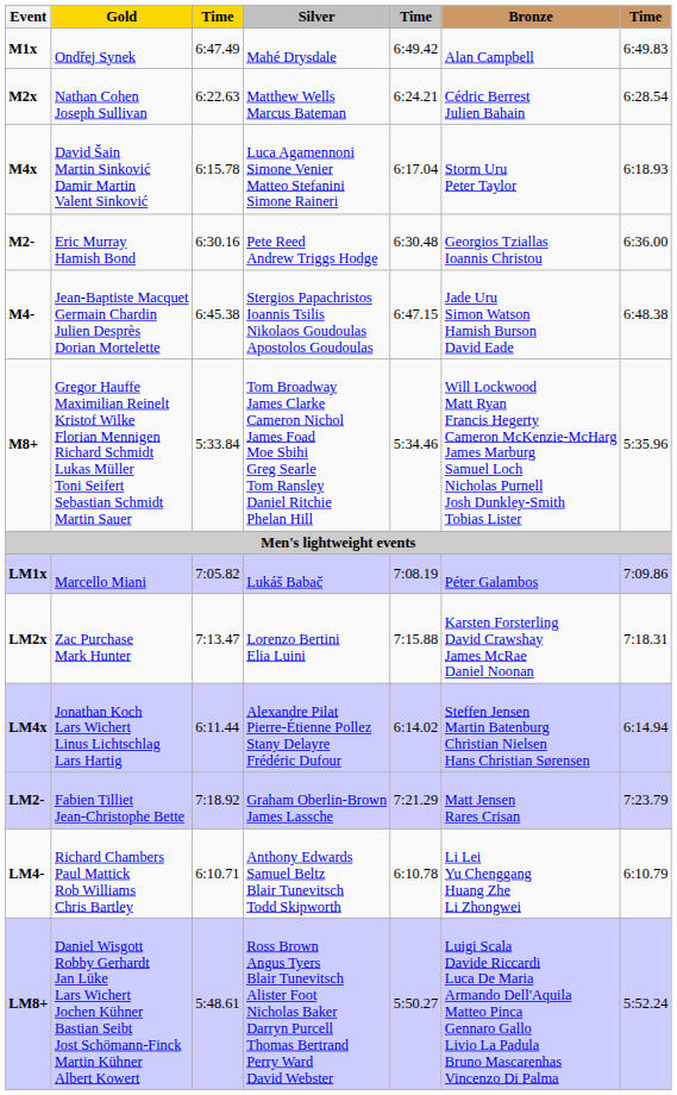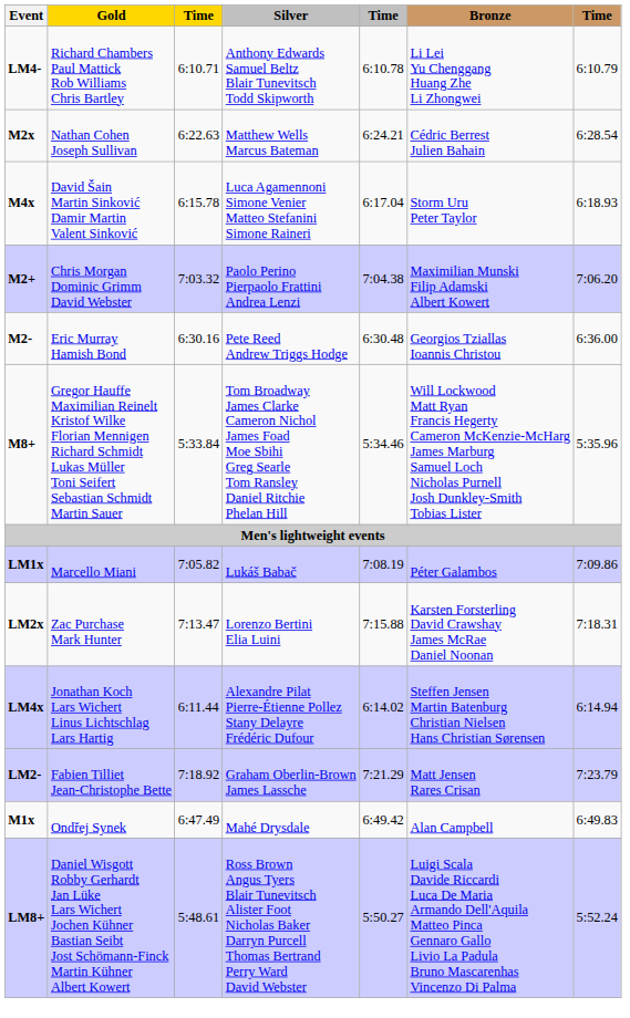rows swapped: M1x <-> LM4-
+ row: M2+ | Chris Morgan Dominic Grimm David Webster | 7:03.32 | Paolo Perino Pierpaolo Frattini Andrea Lenzi | 7:04.38 | Maximilian Munski Filip Adamski Albert Kowert | 7:06.20
- row: M4- | Jean-Baptiste Macquet Germain Chardin Julien Desprès Dorian Mortelette | 6:45.38 | Stergios Papachristos Ioannis Tsilis Nikolaos Goudoulas Apostolos Goudoulas | 6:47.15 | Jade Uru Simon Watson Hamish Burson David Eade | 6:48.38
